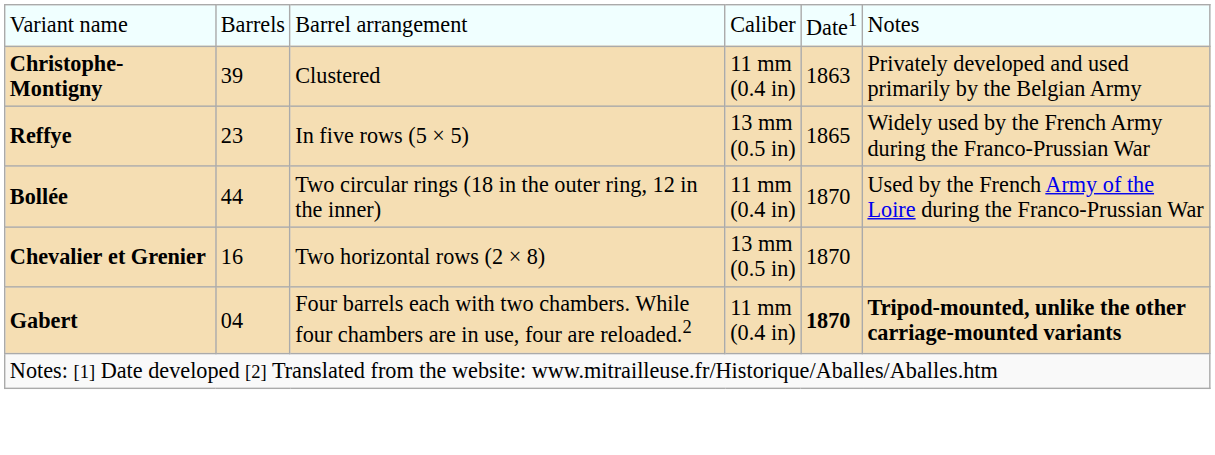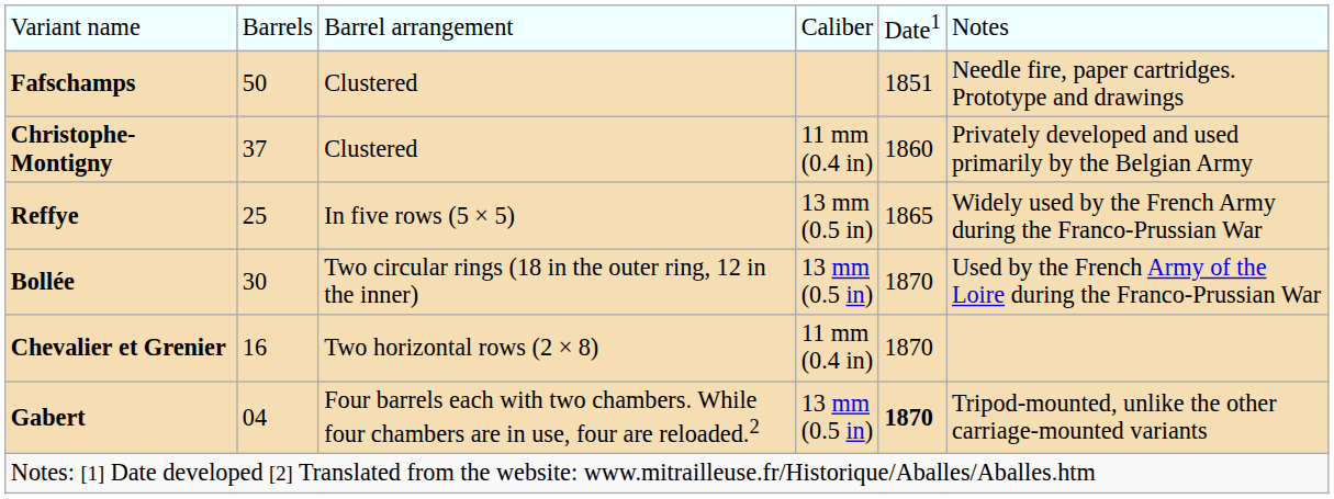+ row: Fafschamps | 50 | Clustered | 1851 | Needle fire, paper cartridges. Prototype and drawings
Christophe-Montigny | column 2: 39 -> 37
Christophe-Montigny | column 5: 1863 -> 1860
Reffye | column 2: 23 -> 25
Bollée | column 2: 44 -> 30
Bollée | column 4: 11 mm (0.4 in) -> 13 mm (0.5 in)
Chevalier et Grenier | column 4: 13 mm (0.5 in) -> 11 mm (0.4 in)
Gabert | column 4: 11 mm (0.4 in) -> 13 mm (0.5 in)
Gabert | column 6: bold -> normal
